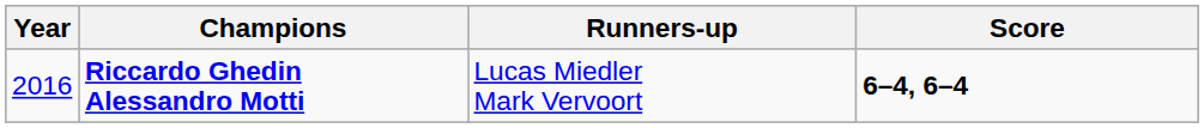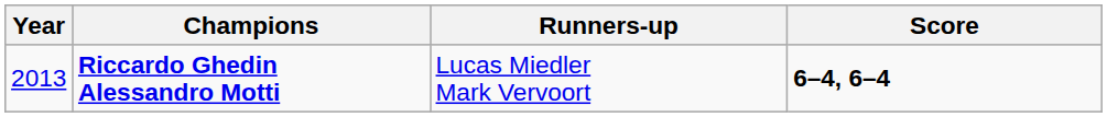Riccardo Ghedin Alessandro Motti | Year: 2016 -> 2013
